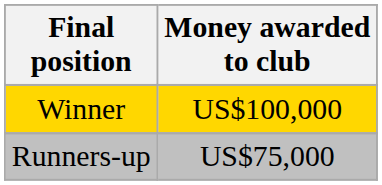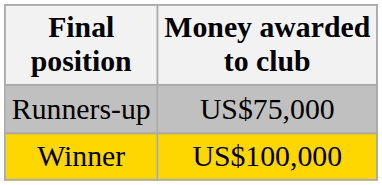rows swapped: Winner <-> Runners-up
